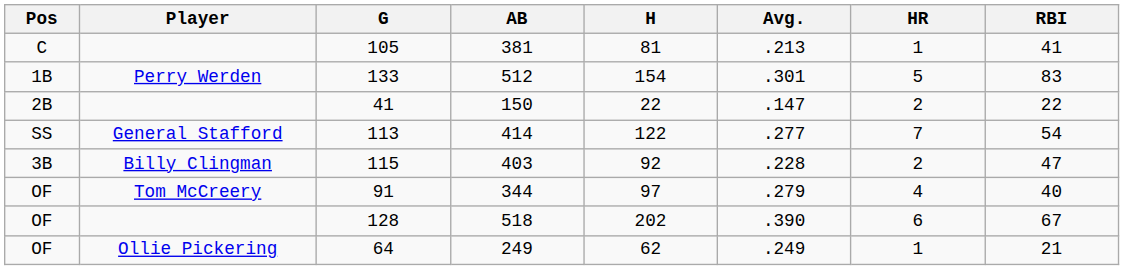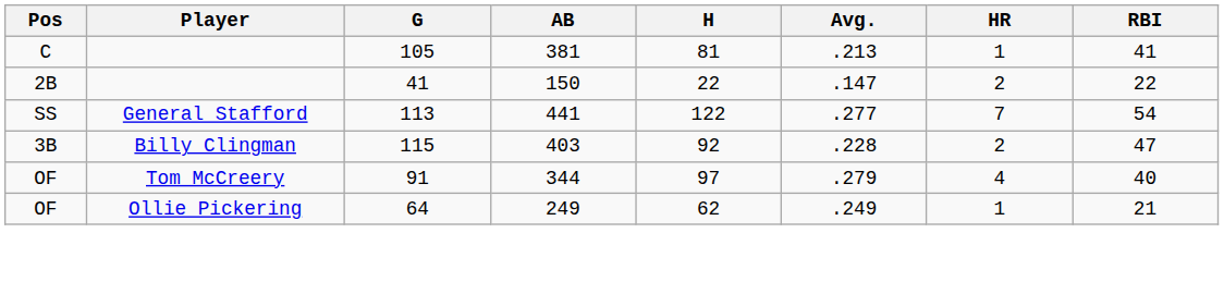- row: 1B | Perry Werden | 133 | 512 | 154 | .301 | 5 | 83
113 | AB: 414 -> 441
- row: OF | 128 | 518 | 202 | .390 | 6 | 67
